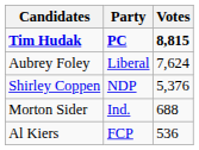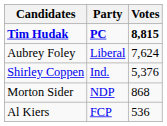Shirley Coppen | Party: NDP -> Ind.
Morton Sider | Party: Ind. -> NDP
Morton Sider | Votes: 688 -> 868
